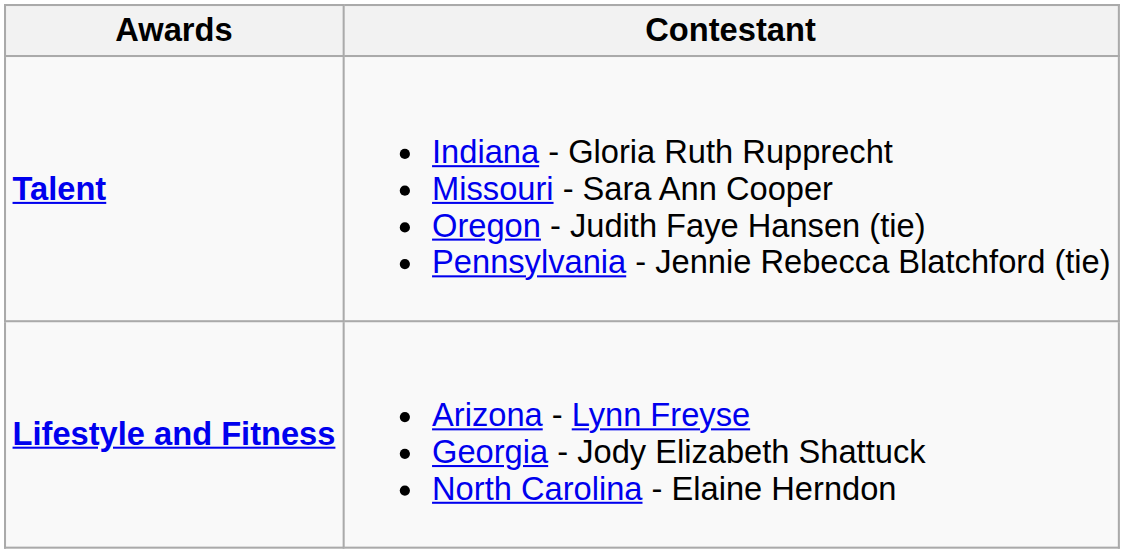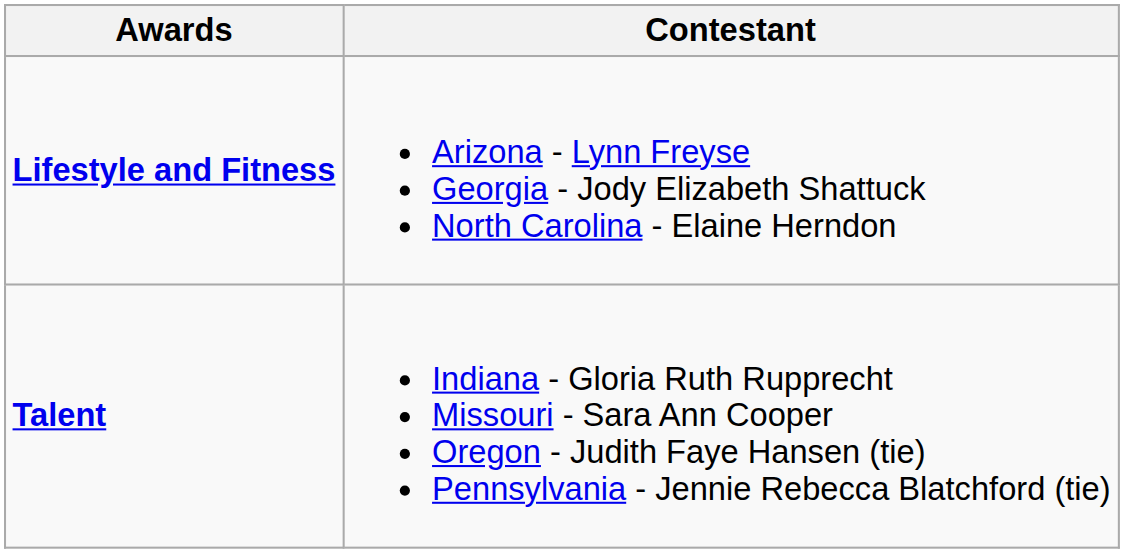rows swapped: Lifestyle and Fitness <-> Talent
